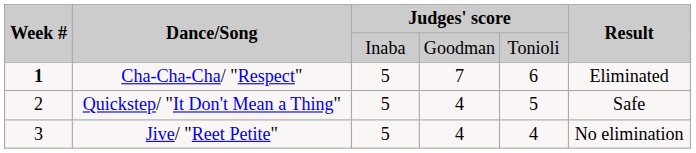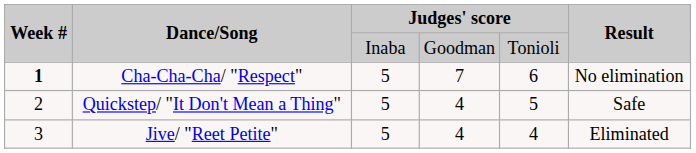Cha-Cha-Cha/ "Respect" | Result: Eliminated -> No elimination
Jive/ "Reet Petite" | Result: No elimination -> Eliminated
